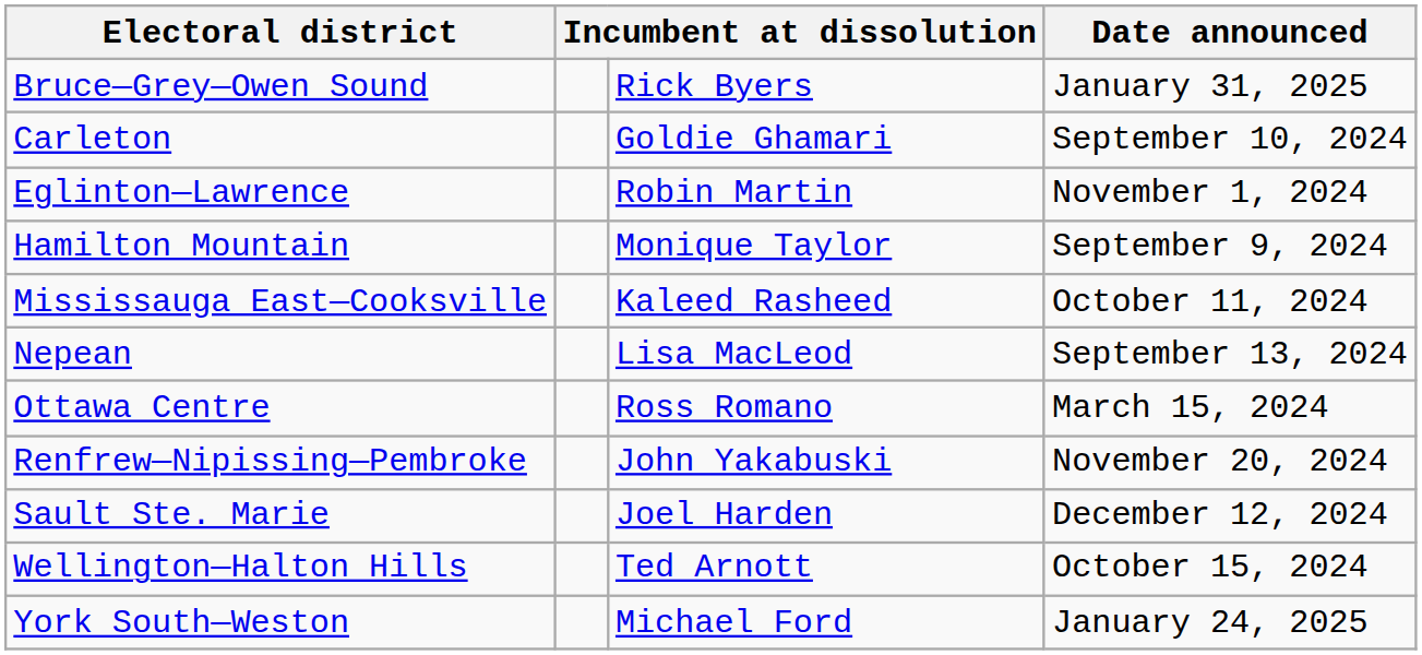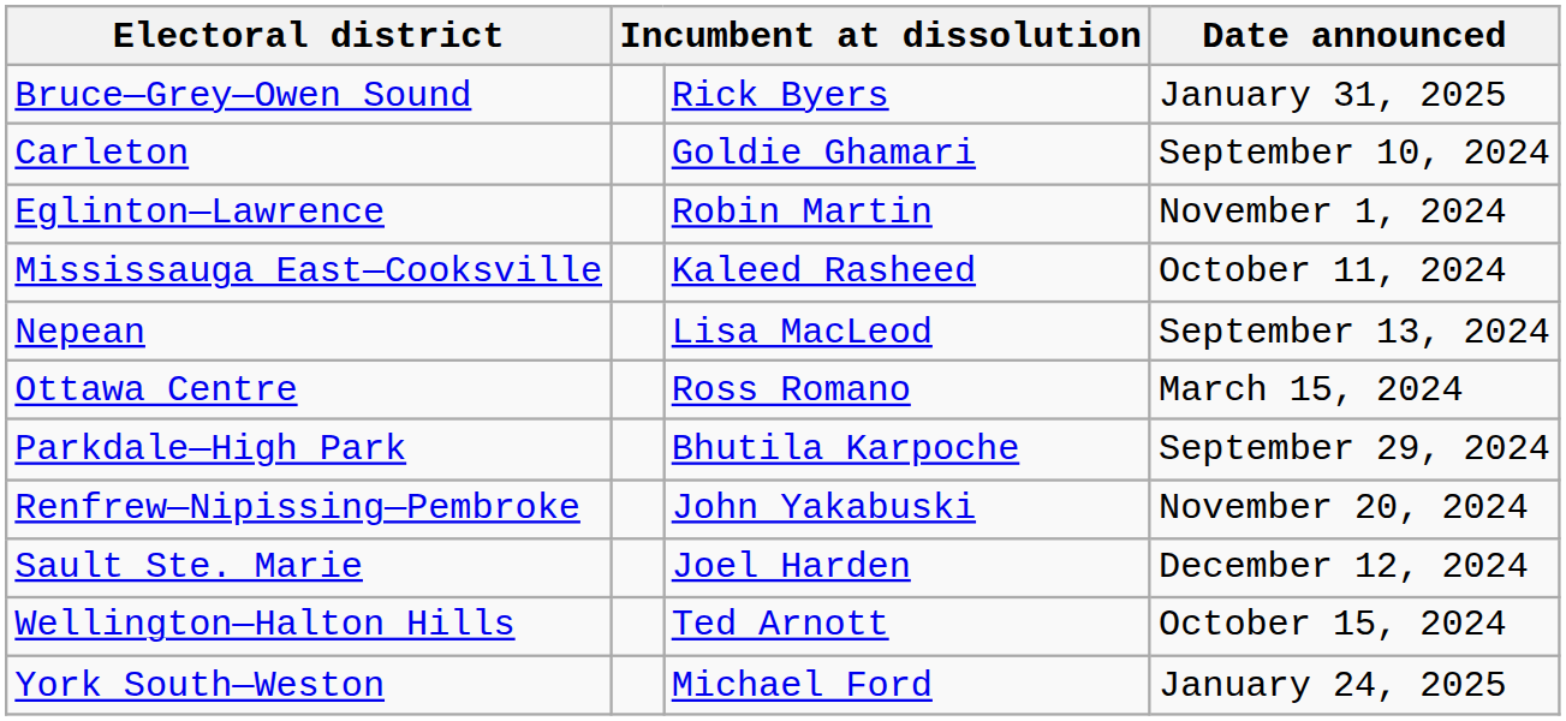- row: Hamilton Mountain | Monique Taylor | September 9, 2024
+ row: Parkdale—High Park | Bhutila Karpoche | September 29, 2024
